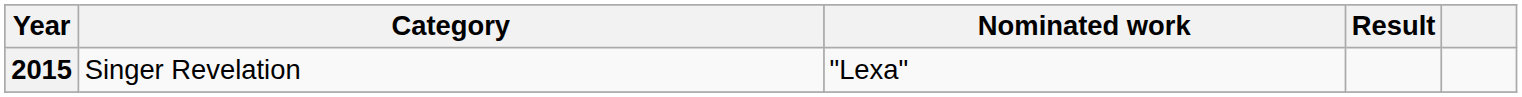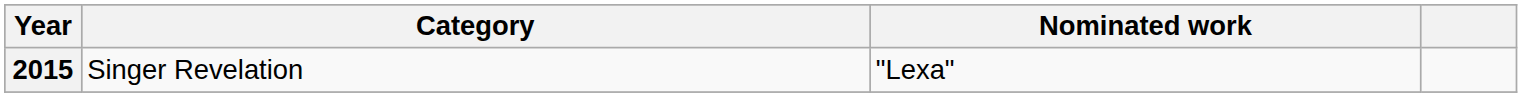- column: Result
